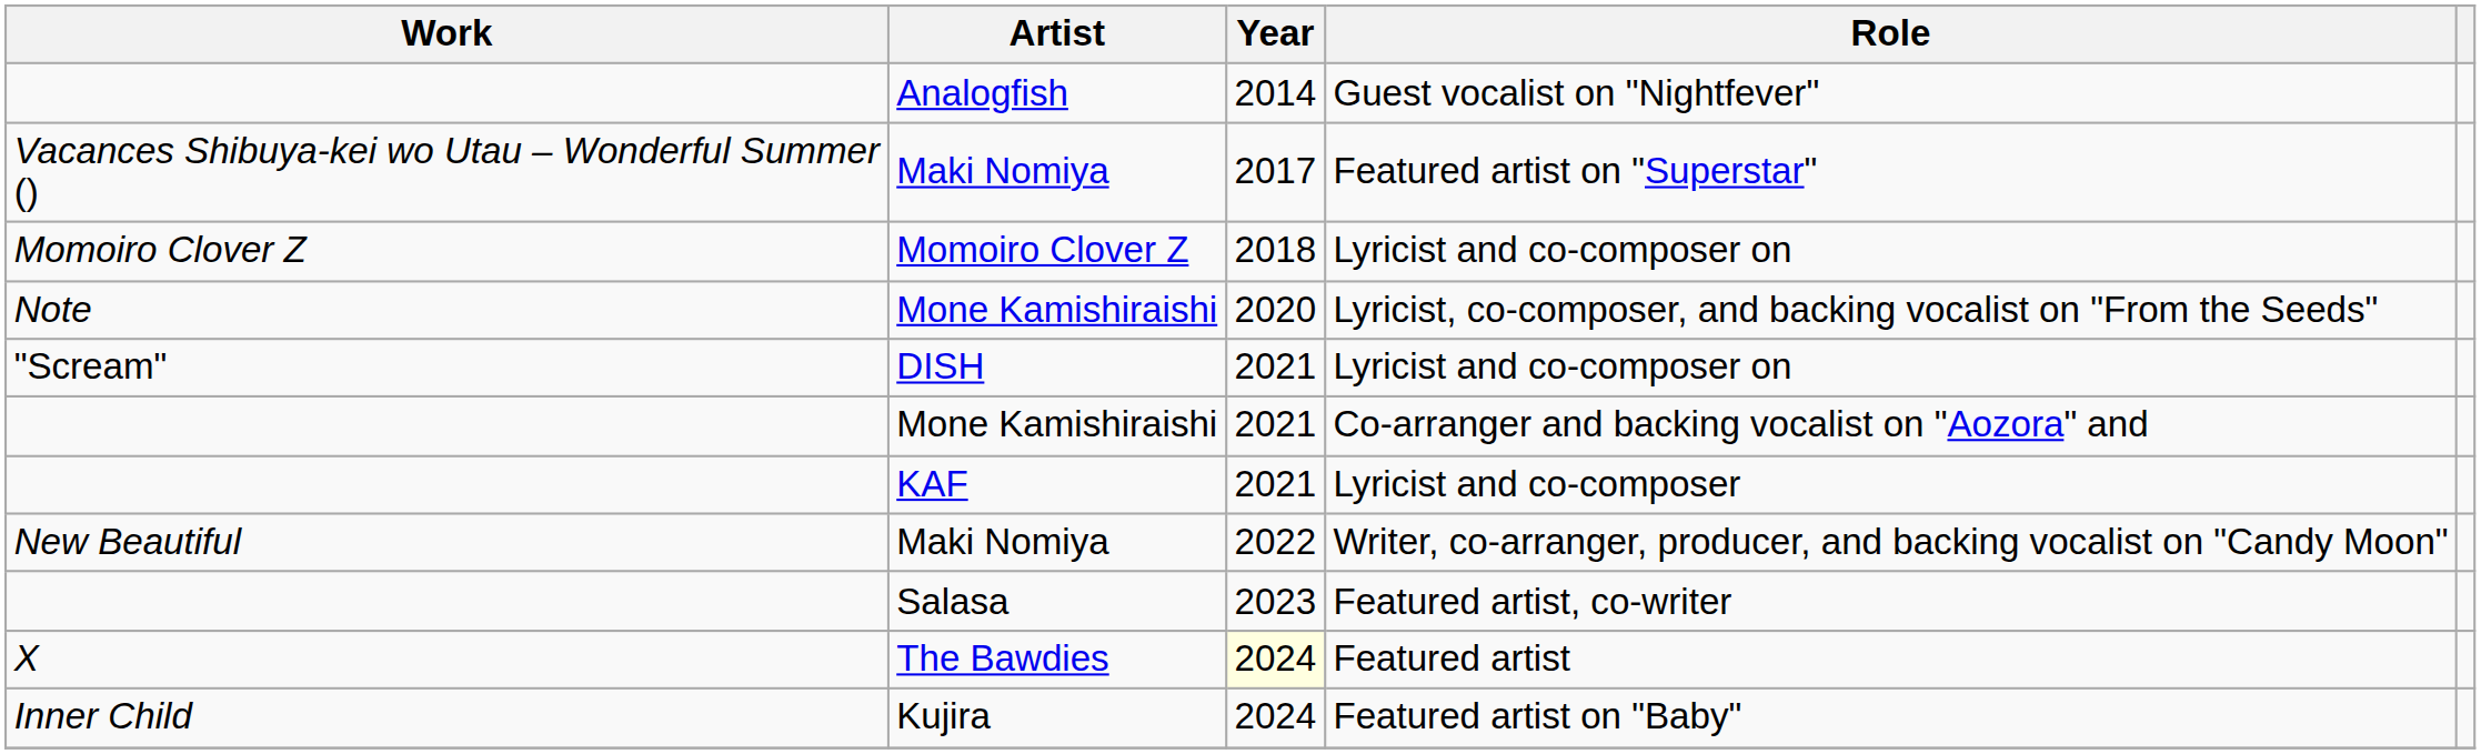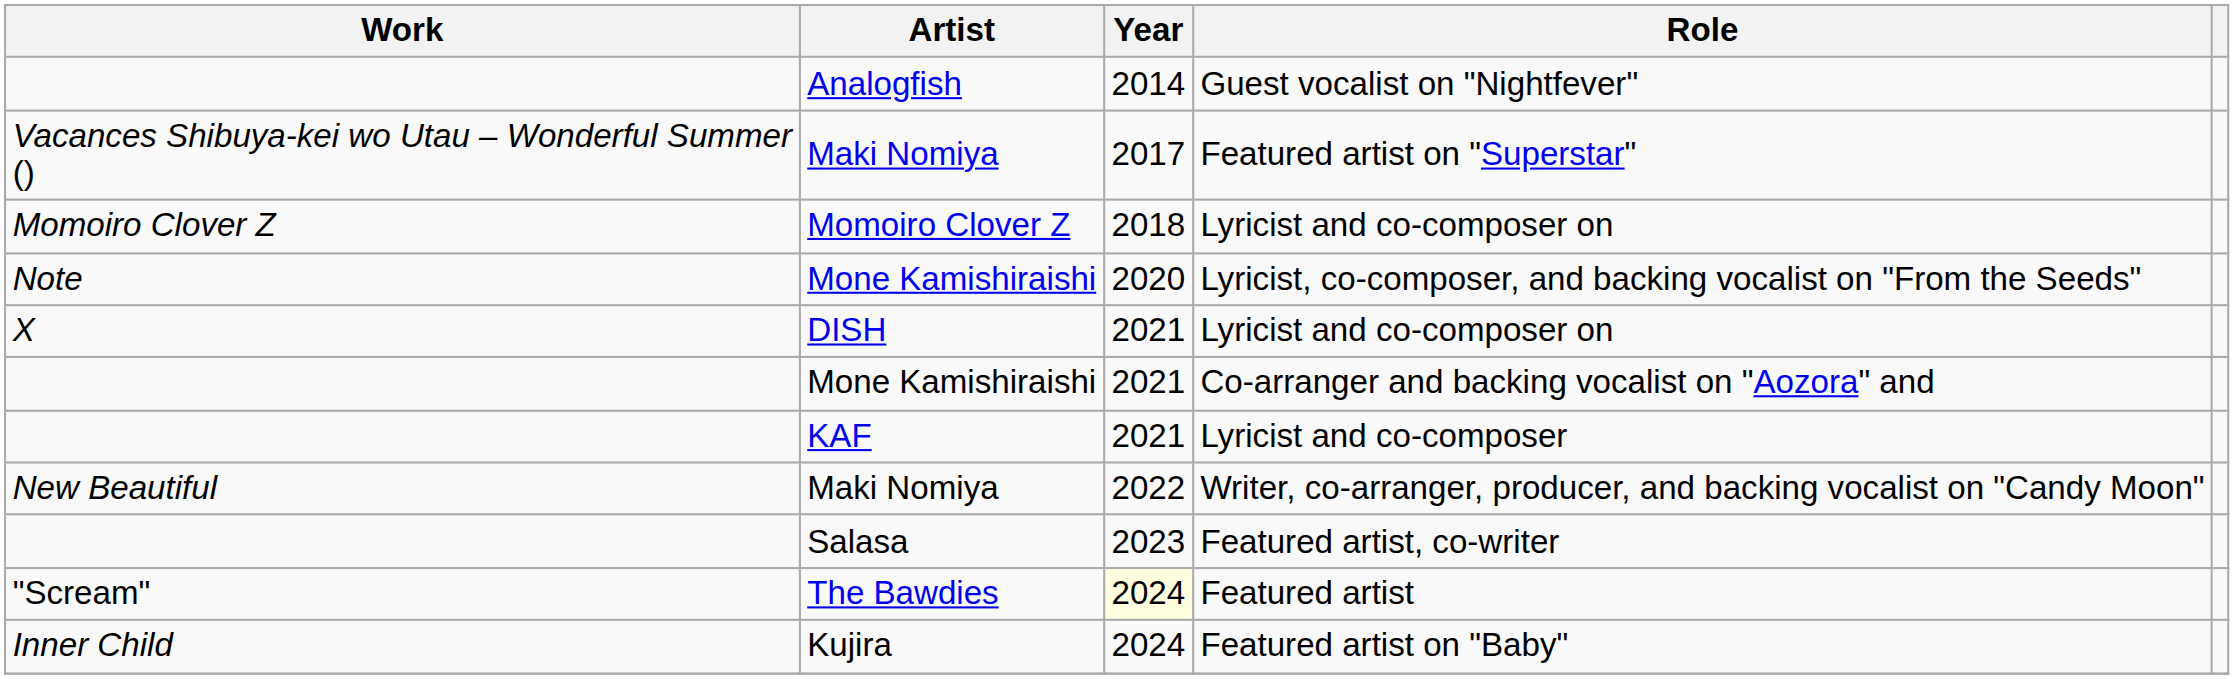DISH / Lyricist and co-composer on | Work: "Scream" -> X
Featured artist | Work: X -> "Scream"
